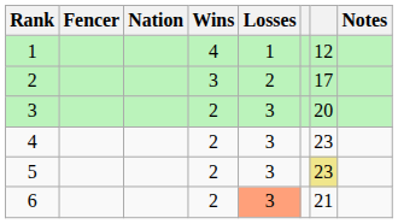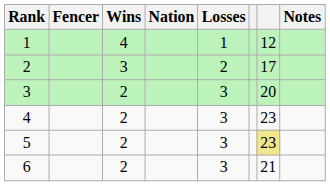columns swapped: Nation <-> Wins
6 | Losses: lightsalmon background -> no background
